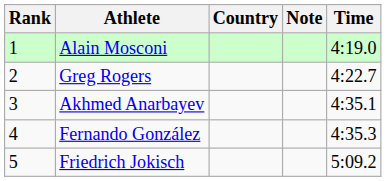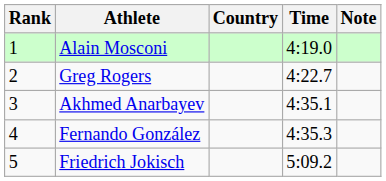columns swapped: Time <-> Note
